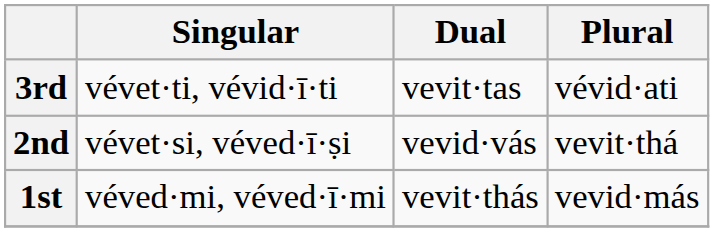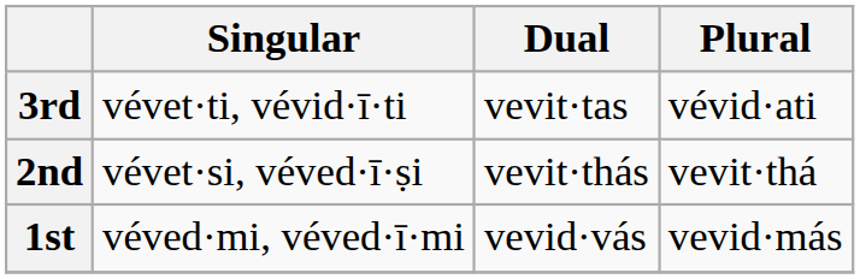2nd | Dual: vevid·vás -> vevit·thás
1st | Dual: vevit·thás -> vevid·vás
